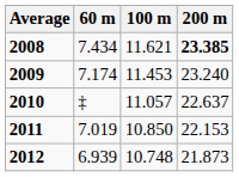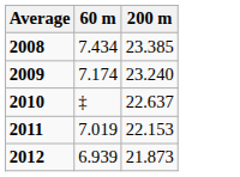- column: 100 m | 11.621 | 11.453 | 11.057 | 10.850 | 10.748
2008 | 200 m: bold -> normal
